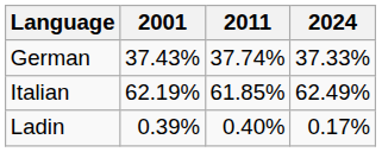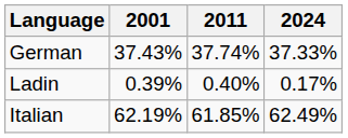rows swapped: Italian <-> Ladin
